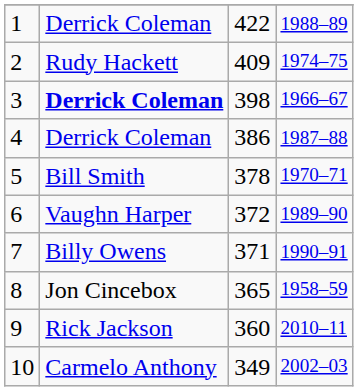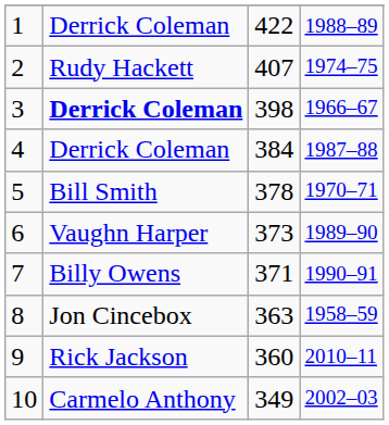2 | column 3: 409 -> 407
4 | column 3: 386 -> 384
6 | column 3: 372 -> 373
8 | column 3: 365 -> 363
